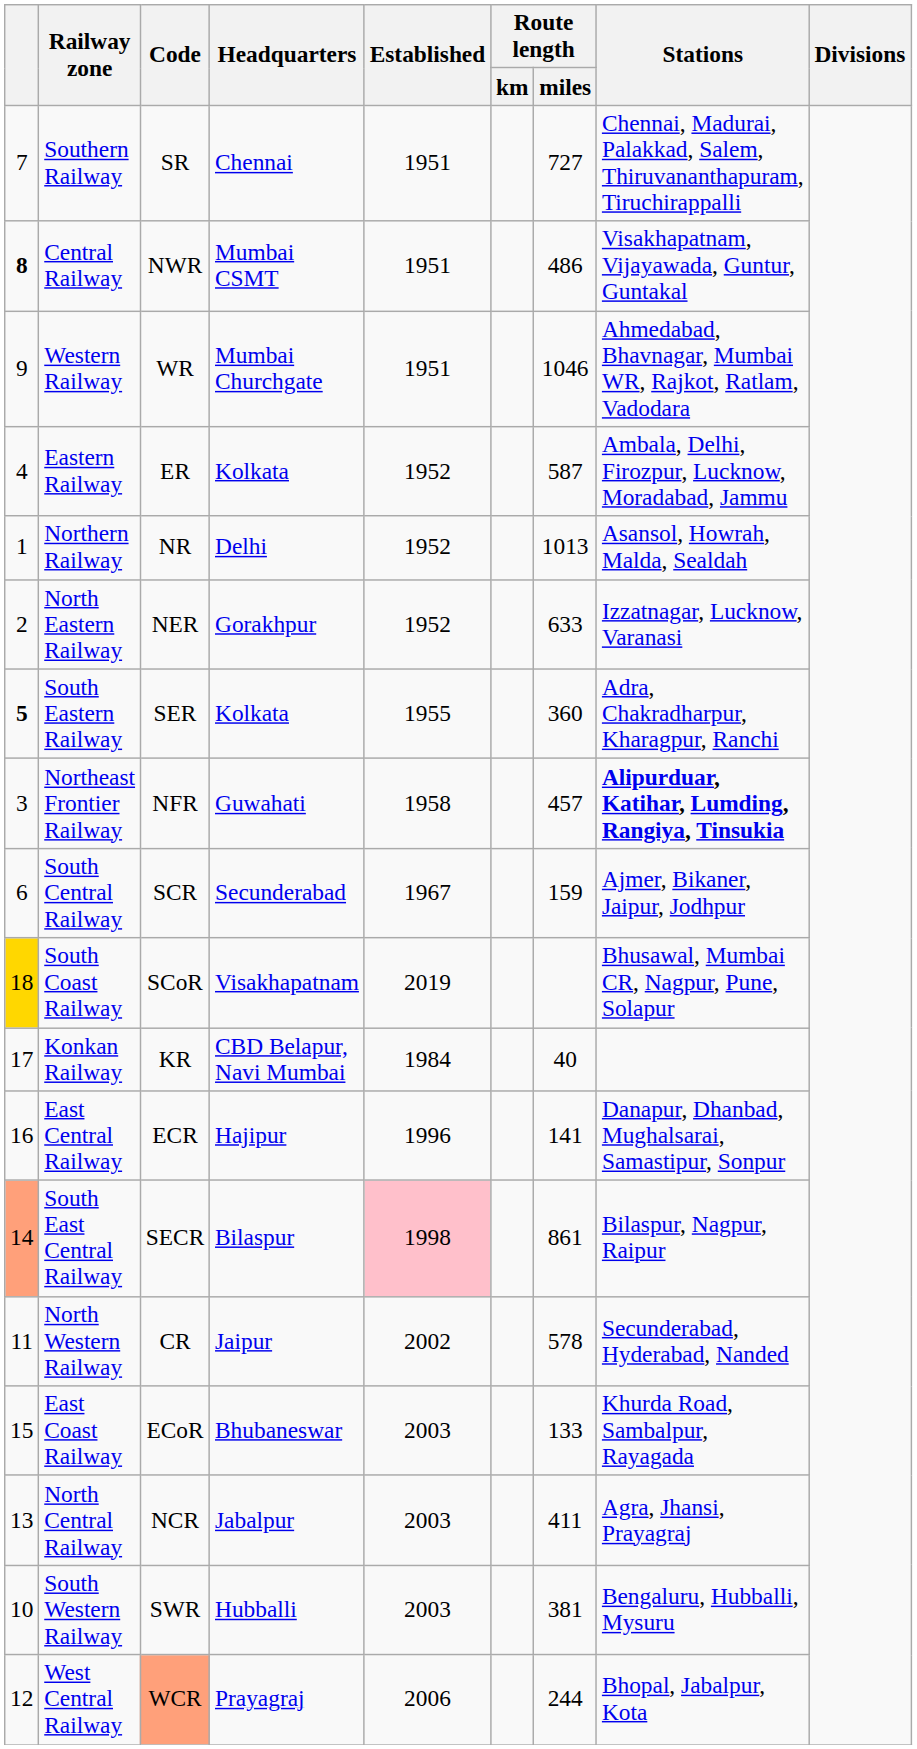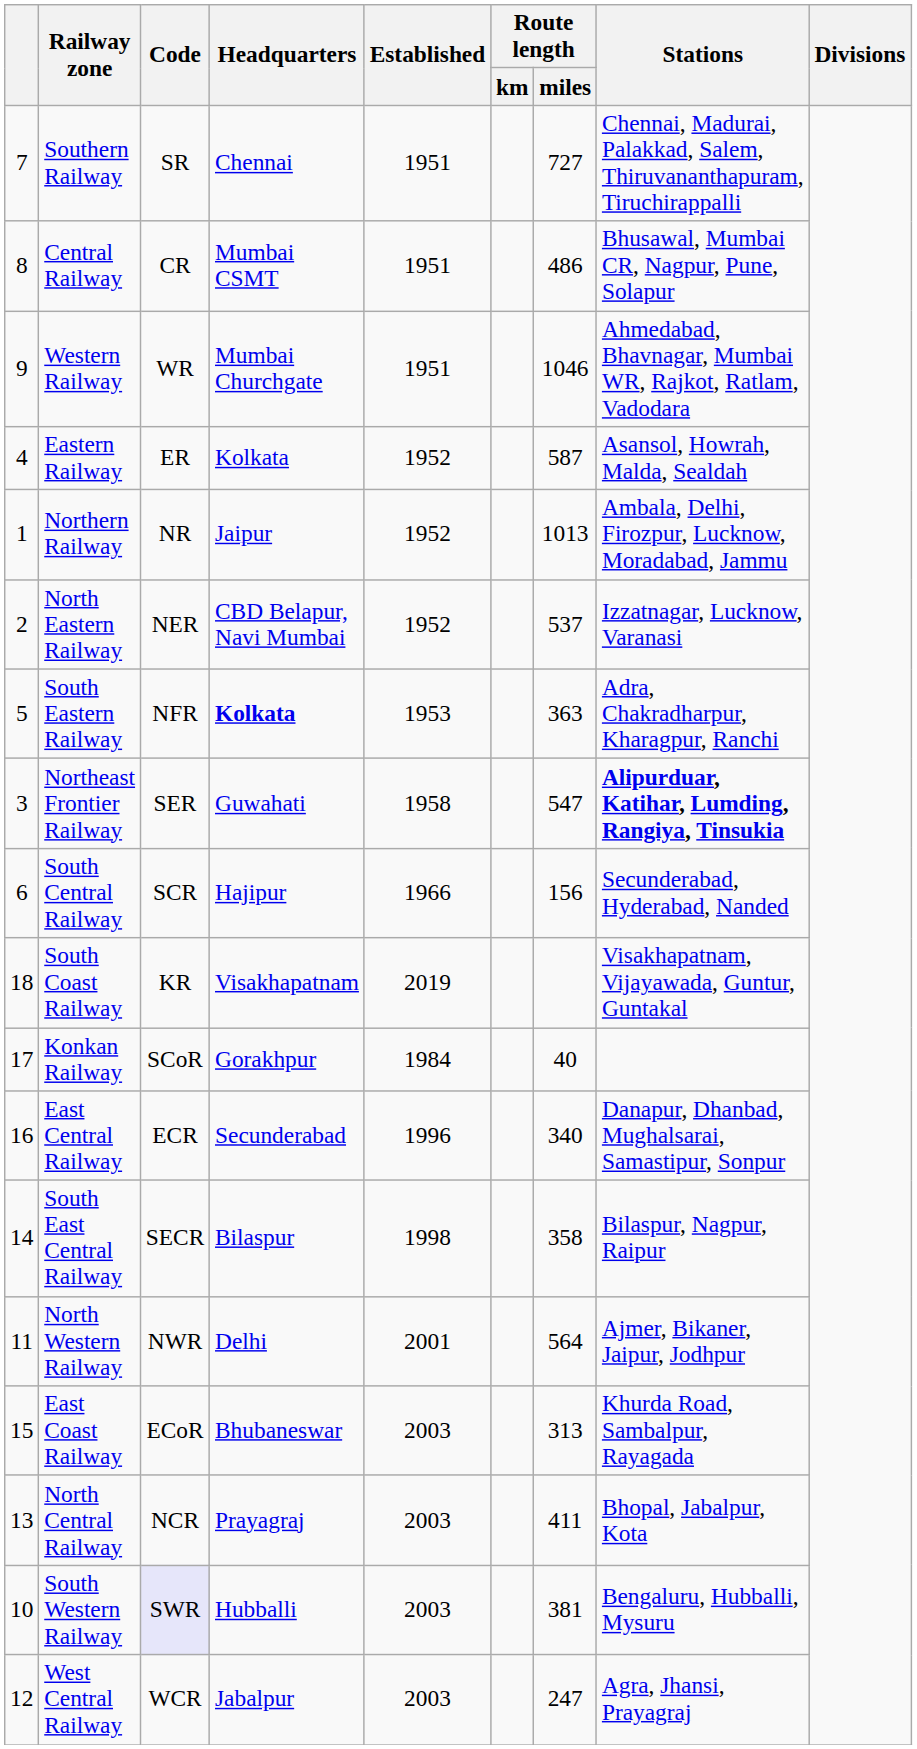Central Railway | column 1: bold -> normal
Central Railway | Code: NWR -> CR
Central Railway | Stations: Visakhapatnam, Vijayawada, Guntur, Guntakal -> Bhusawal, Mumbai CR, Nagpur, Pune, Solapur
Eastern Railway | Stations: Ambala, Delhi, Firozpur, Lucknow, Moradabad, Jammu -> Asansol, Howrah, Malda, Sealdah
Northern Railway | Headquarters: Delhi -> Jaipur
Northern Railway | Stations: Asansol, Howrah, Malda, Sealdah -> Ambala, Delhi, Firozpur, Lucknow, Moradabad, Jammu
North Eastern Railway | Headquarters: Gorakhpur -> CBD Belapur, Navi Mumbai
North Eastern Railway | Route length / miles: 633 -> 537
South Eastern Railway | column 1: bold -> normal
South Eastern Railway | Code: SER -> NFR
South Eastern Railway | Headquarters: normal -> bold
South Eastern Railway | Established: 1955 -> 1953
South Eastern Railway | Route length / miles: 360 -> 363
Northeast Frontier Railway | Code: NFR -> SER
Northeast Frontier Railway | Route length / miles: 457 -> 547
South Central Railway | Headquarters: Secunderabad -> Hajipur
South Central Railway | Established: 1967 -> 1966
South Central Railway | Route length / miles: 159 -> 156
South Central Railway | Stations: Ajmer, Bikaner, Jaipur, Jodhpur -> Secunderabad, Hyderabad, Nanded
South Coast Railway | column 1: gold background -> no background
South Coast Railway | Code: SCoR -> KR
South Coast Railway | Stations: Bhusawal, Mumbai CR, Nagpur, Pune, Solapur -> Visakhapatnam, Vijayawada, Guntur, Guntakal
Konkan Railway | Code: KR -> SCoR
Konkan Railway | Headquarters: CBD Belapur, Navi Mumbai -> Gorakhpur
East Central Railway | Headquarters: Hajipur -> Secunderabad
East Central Railway | Route length / miles: 141 -> 340
South East Central Railway | column 1: lightsalmon background -> no background
South East Central Railway | Established: pink background -> no background
South East Central Railway | Route length / miles: 861 -> 358
North Western Railway | Code: CR -> NWR
North Western Railway | Headquarters: Jaipur -> Delhi
North Western Railway | Established: 2002 -> 2001
North Western Railway | Route length / miles: 578 -> 564
North Western Railway | Stations: Secunderabad, Hyderabad, Nanded -> Ajmer, Bikaner, Jaipur, Jodhpur
East Coast Railway | Route length / miles: 133 -> 313
North Central Railway | Headquarters: Jabalpur -> Prayagraj
North Central Railway | Stations: Agra, Jhansi, Prayagraj -> Bhopal, Jabalpur, Kota
South Western Railway | Code: no background -> lavender background
West Central Railway | Code: lightsalmon background -> no background
West Central Railway | Headquarters: Prayagraj -> Jabalpur
West Central Railway | Established: 2006 -> 2003
West Central Railway | Route length / miles: 244 -> 247
West Central Railway | Stations: Bhopal, Jabalpur, Kota -> Agra, Jhansi, Prayagraj
